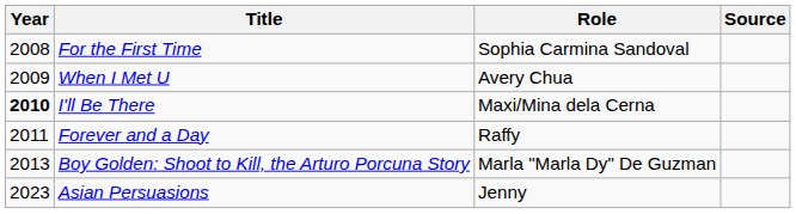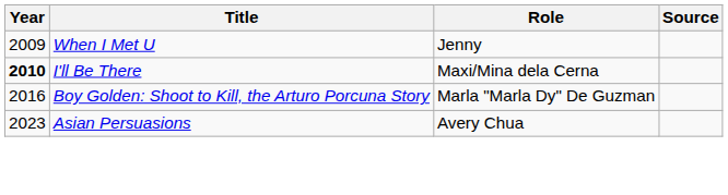- row: 2008 | For the First Time | Sophia Carmina Sandoval
When I Met U | Role: Avery Chua -> Jenny
- row: 2011 | Forever and a Day | Raffy
Boy Golden: Shoot to Kill, the Arturo Porcuna Story | Year: 2013 -> 2016
Asian Persuasions | Role: Jenny -> Avery Chua
